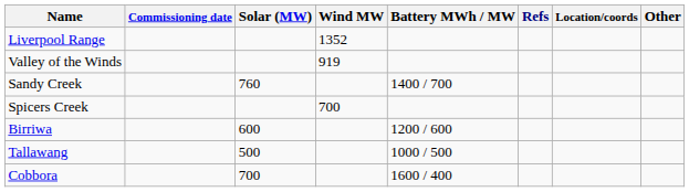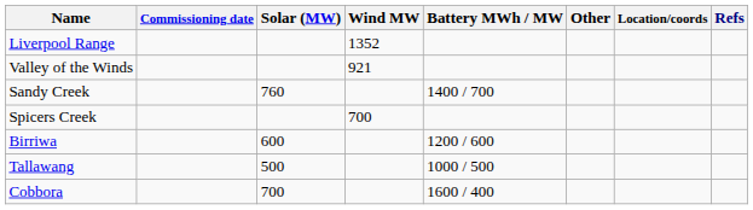columns swapped: Other <-> Refs
Valley of the Winds | Wind MW: 919 -> 921
